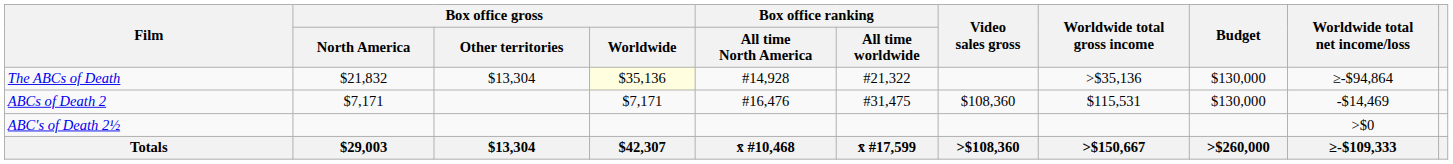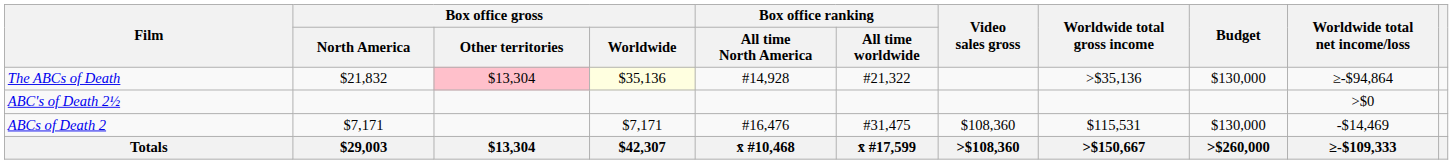The ABCs of Death | Box office gross / Other territories: no background -> pink background
rows swapped: ABCs of Death 2 <-> ABC's of Death 2½
